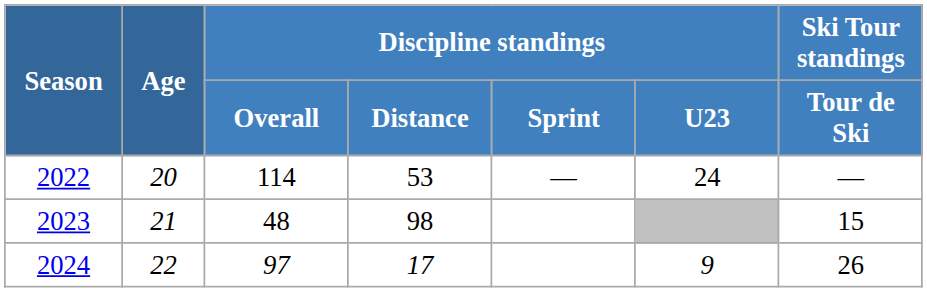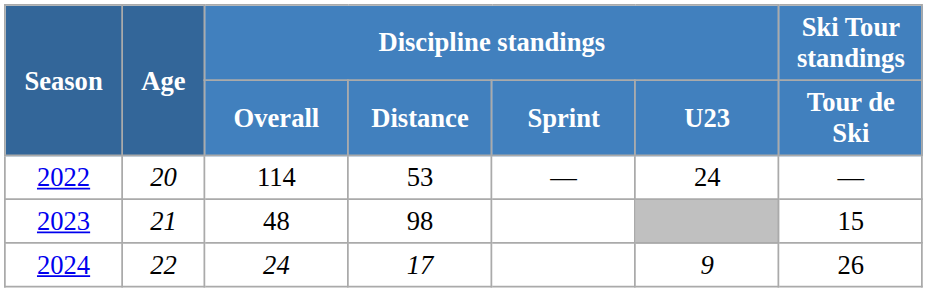2024 | Discipline standings / Overall: 97 -> 24
